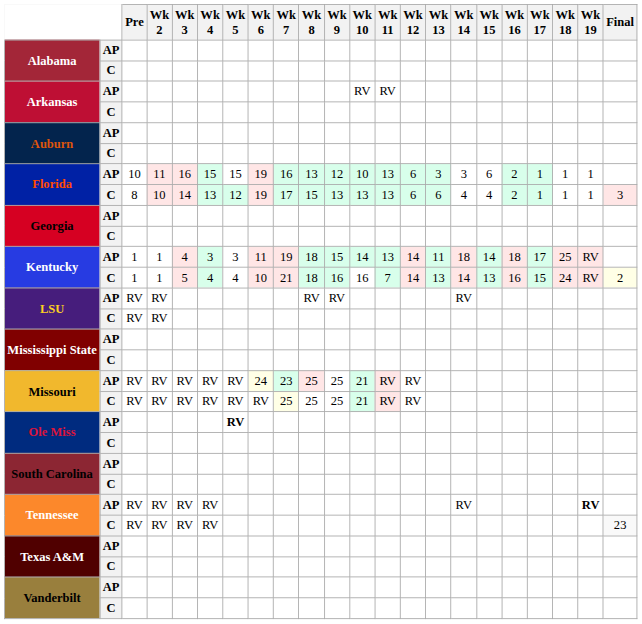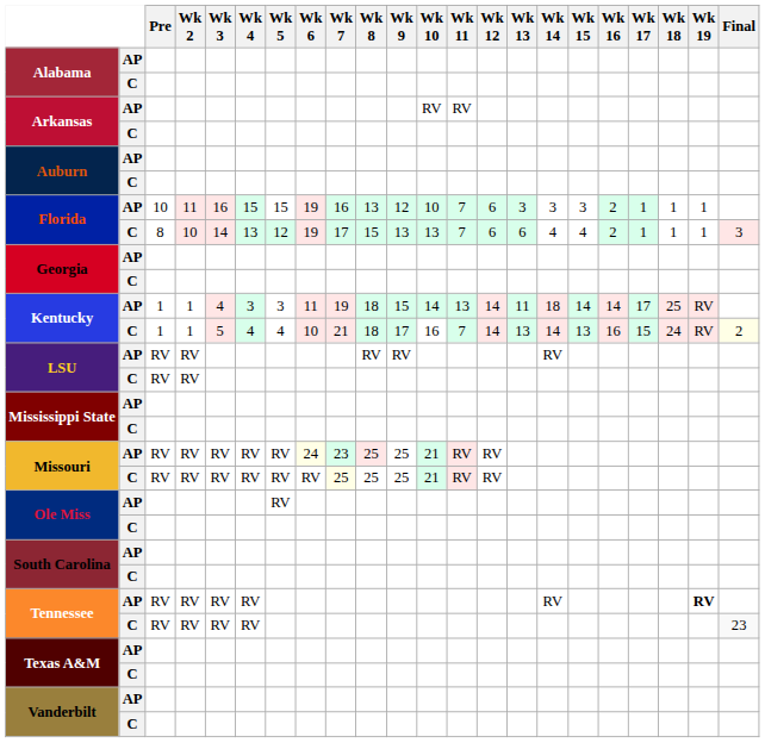Florida / AP | Wk 11: 13 -> 7
Florida / AP | Wk 15: 6 -> 3
Florida / C | Wk 11: 13 -> 7
Kentucky / AP | Wk 16: 18 -> 14
Kentucky / C | Wk 9: 16 -> 17
Ole Miss / AP | Wk 5: bold -> normal
